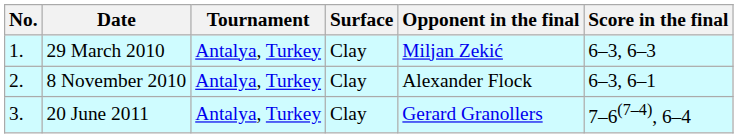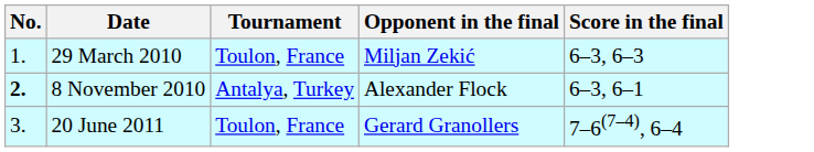- column: Surface | Clay | Clay | Clay
29 March 2010 | Tournament: Antalya, Turkey -> Toulon, France
8 November 2010 | No.: normal -> bold
20 June 2011 | Tournament: Antalya, Turkey -> Toulon, France
